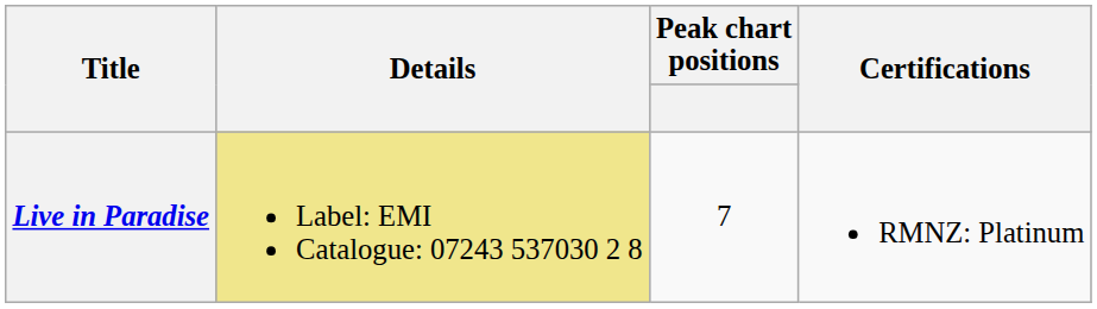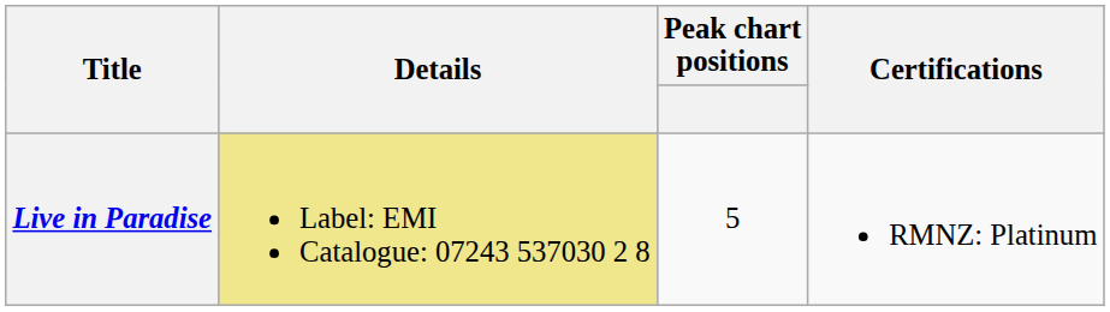Live in Paradise | Peak chart positions: 7 -> 5
